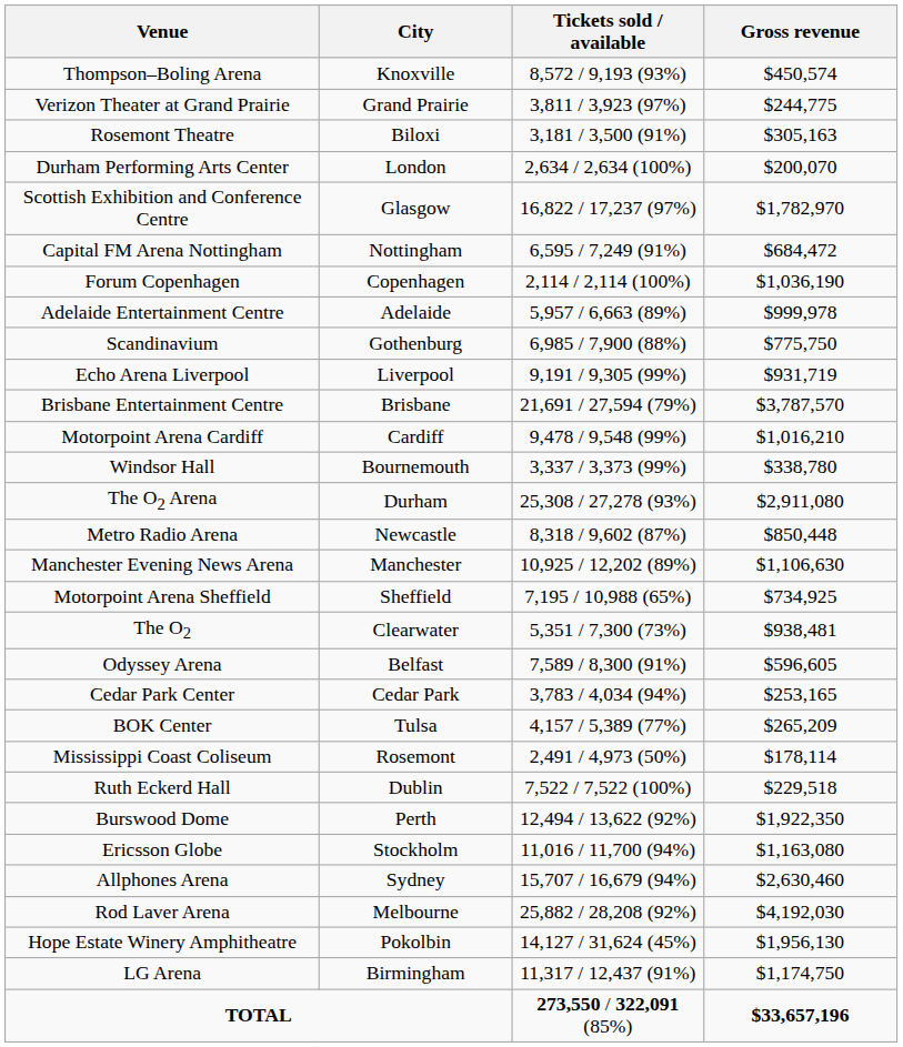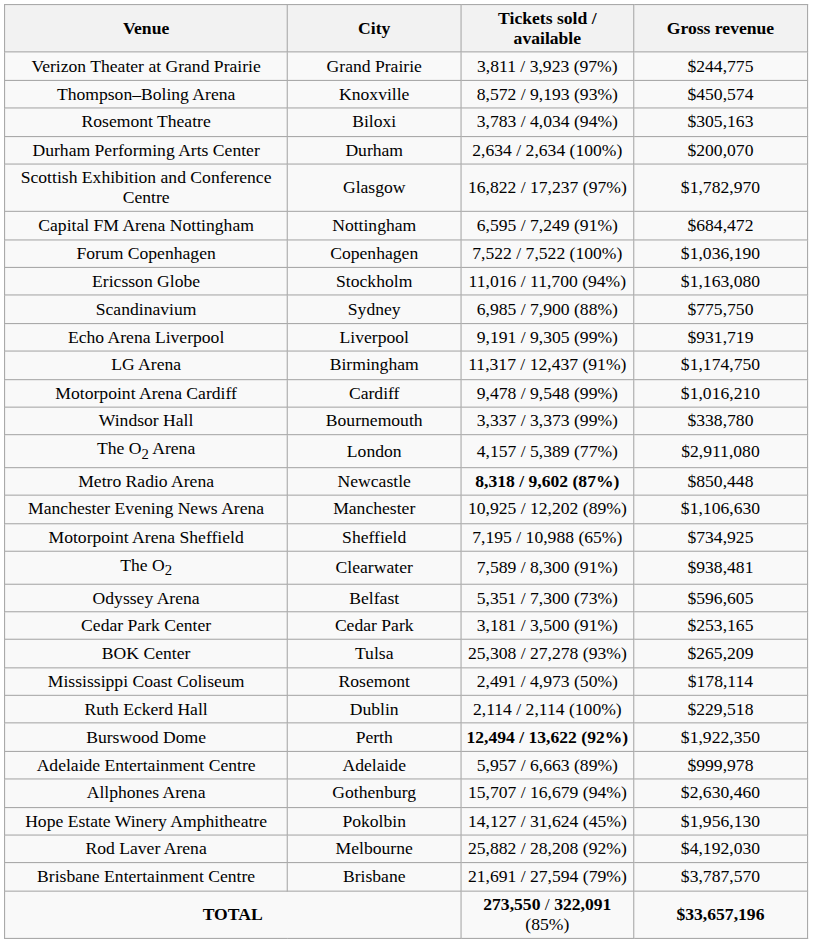rows swapped: Thompson–Boling Arena <-> Verizon Theater at Grand Prairie
Rosemont Theatre | Tickets sold / available: 3,181 / 3,500 (91%) -> 3,783 / 4,034 (94%)
Durham Performing Arts Center | City: London -> Durham
Forum Copenhagen | Tickets sold / available: 2,114 / 2,114 (100%) -> 7,522 / 7,522 (100%)
rows swapped: Ericsson Globe <-> Adelaide Entertainment Centre
Scandinavium | City: Gothenburg -> Sydney
rows swapped: LG Arena <-> Brisbane Entertainment Centre
The O2 Arena | City: Durham -> London
The O2 Arena | Tickets sold / available: 25,308 / 27,278 (93%) -> 4,157 / 5,389 (77%)
Metro Radio Arena | Tickets sold / available: normal -> bold
The O2 | Tickets sold / available: 5,351 / 7,300 (73%) -> 7,589 / 8,300 (91%)
Odyssey Arena | Tickets sold / available: 7,589 / 8,300 (91%) -> 5,351 / 7,300 (73%)
Cedar Park Center | Tickets sold / available: 3,783 / 4,034 (94%) -> 3,181 / 3,500 (91%)
BOK Center | Tickets sold / available: 4,157 / 5,389 (77%) -> 25,308 / 27,278 (93%)
Ruth Eckerd Hall | Tickets sold / available: 7,522 / 7,522 (100%) -> 2,114 / 2,114 (100%)
Burswood Dome | Tickets sold / available: normal -> bold
Allphones Arena | City: Sydney -> Gothenburg
rows swapped: Hope Estate Winery Amphitheatre <-> Rod Laver Arena
